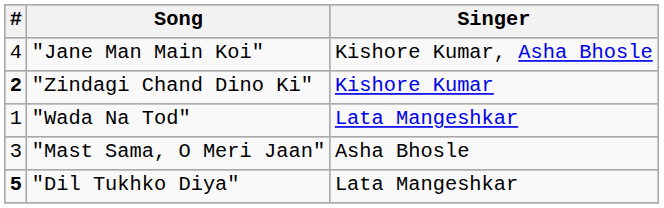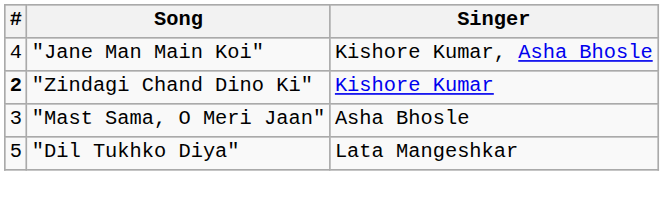- row: 1 | "Wada Na Tod" | Lata Mangeshkar
"Dil Tukhko Diya" | #: bold -> normal
